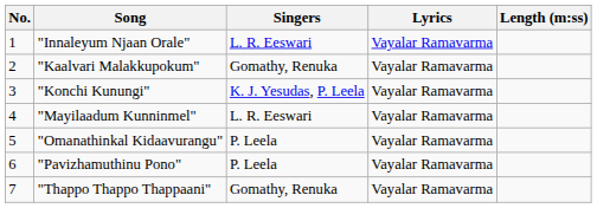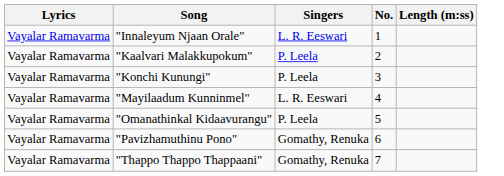columns swapped: No. <-> Lyrics
"Kaalvari Malakkupokum" | Singers: Gomathy, Renuka -> P. Leela
"Konchi Kunungi" | Singers: K. J. Yesudas, P. Leela -> P. Leela
"Pavizhamuthinu Pono" | Singers: P. Leela -> Gomathy, Renuka
